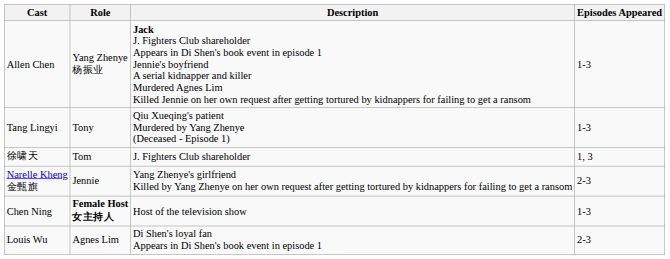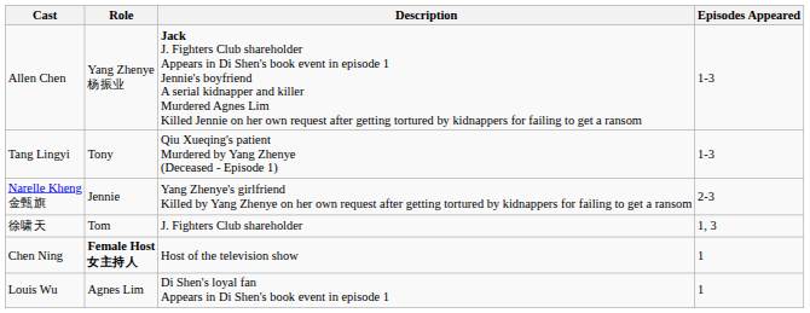rows swapped: Narelle Kheng 金甄旗 <-> 徐啸天
Chen Ning | Episodes Appeared: 1-3 -> 1
Louis Wu | Episodes Appeared: 2-3 -> 1
